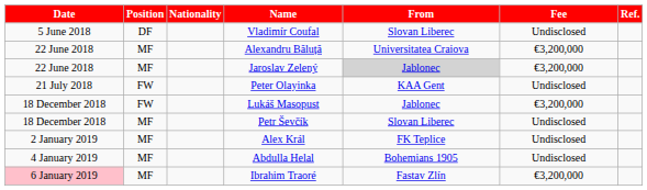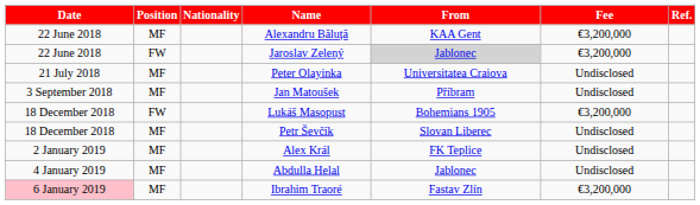- row: 5 June 2018 | DF | Vladimír Coufal | Slovan Liberec | Undisclosed
Alexandru Băluță | From: Universitatea Craiova -> KAA Gent
Jaroslav Zelený | Position: MF -> FW
Peter Olayinka | Position: FW -> MF
Peter Olayinka | From: KAA Gent -> Universitatea Craiova
+ row: 3 September 2018 | MF | Jan Matoušek | Příbram | Undisclosed
Lukáš Masopust | From: Jablonec -> Bohemians 1905
Abdulla Helal | From: Bohemians 1905 -> Jablonec
